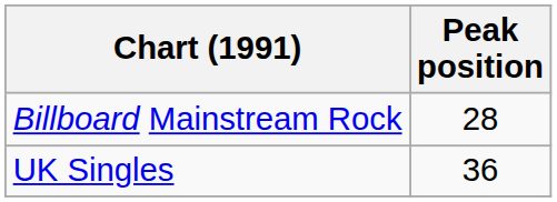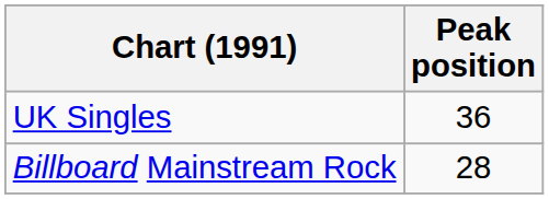rows swapped: Billboard Mainstream Rock <-> UK Singles
